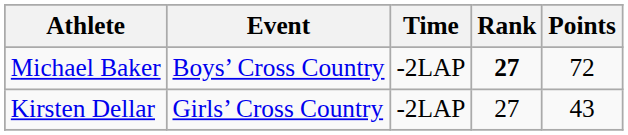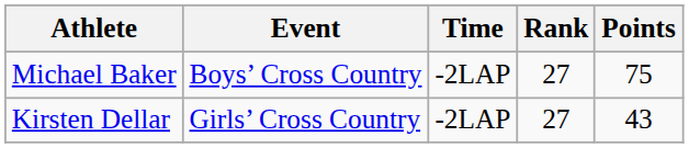Michael Baker | Rank: bold -> normal
Michael Baker | Points: 72 -> 75
